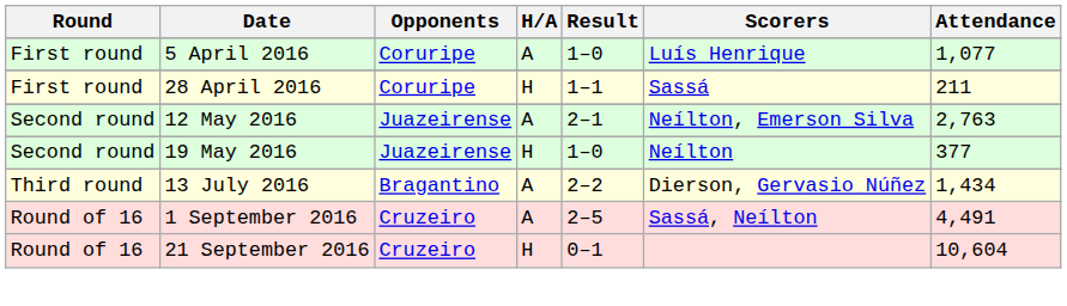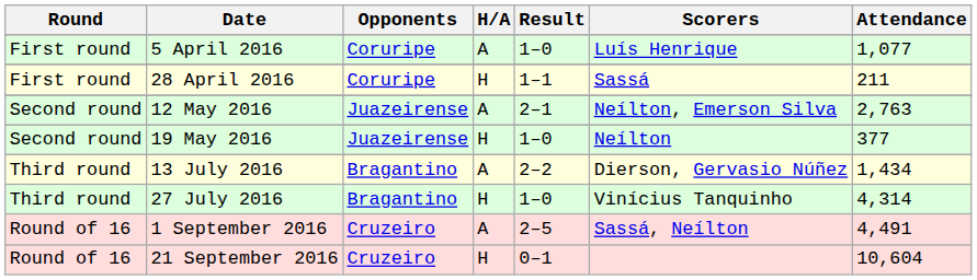+ row: Third round | 27 July 2016 | Bragantino | H | 1–0 | Vinícius Tanquinho | 4,314
